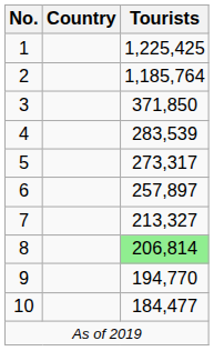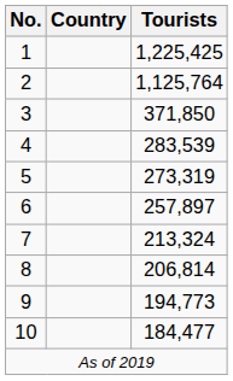2 | Tourists: 1,185,764 -> 1,125,764
5 | Tourists: 273,317 -> 273,319
7 | Tourists: 213,327 -> 213,324
8 | Tourists: lightgreen background -> no background
9 | Tourists: 194,770 -> 194,773
